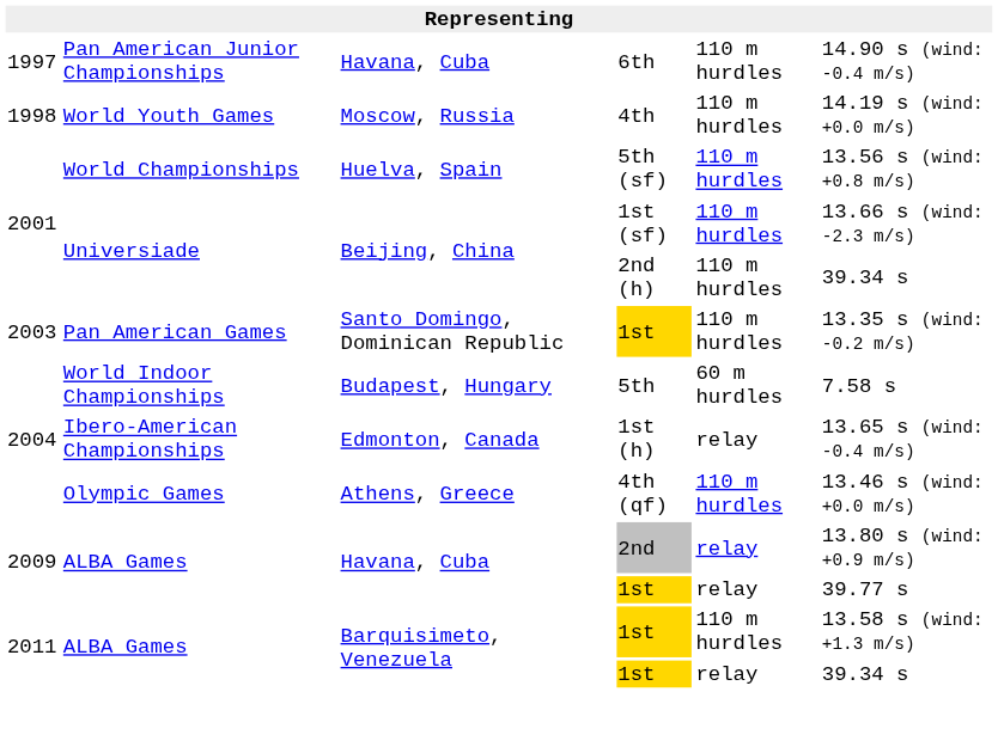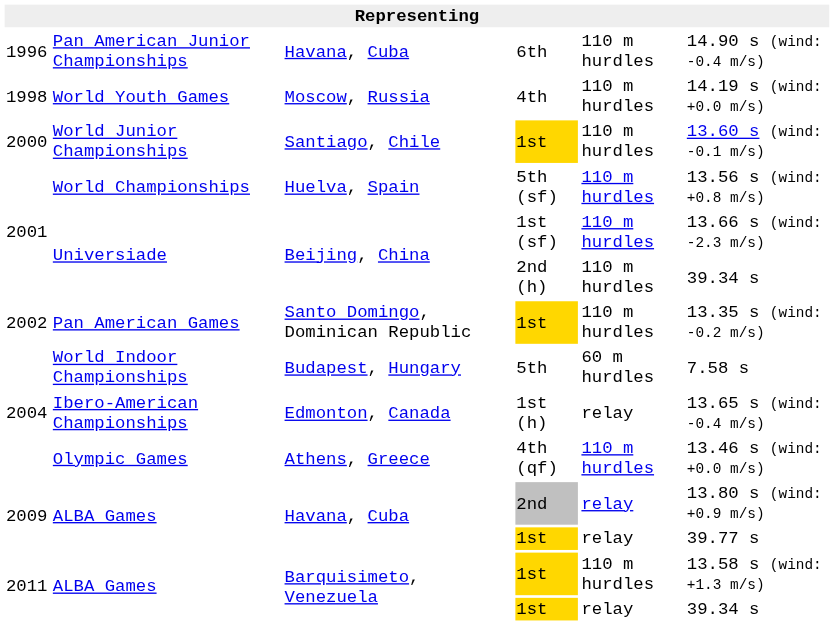Pan American Junior Championships | column 1: 1997 -> 1996
+ row: 2000 | World Junior Championships | Santiago, Chile | 1st | 110 m hurdles | 13.60 s (wind: -0.1 m/s)
Pan American Games | column 1: 2003 -> 2002
